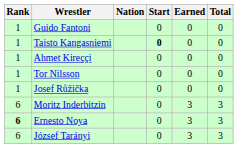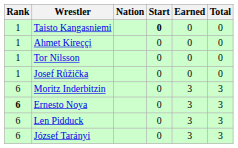- row: 1 | Guido Fantoni | 0 | 0 | 0
+ row: 6 | Len Pidduck | 0 | 3 | 3
